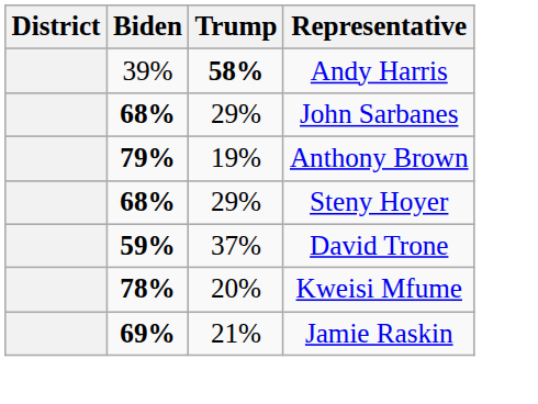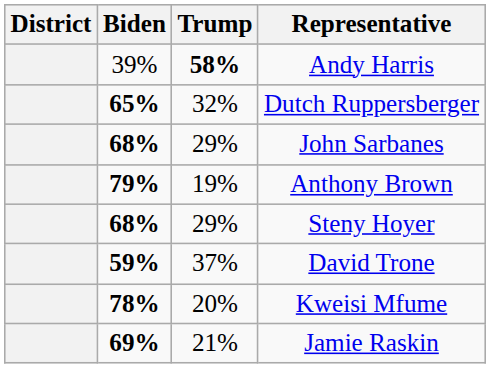+ row: 65% | 32% | Dutch Ruppersberger
